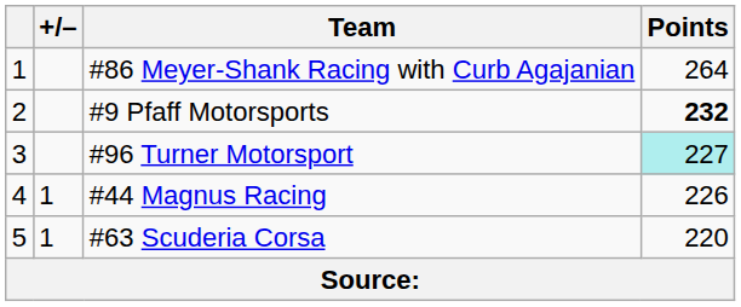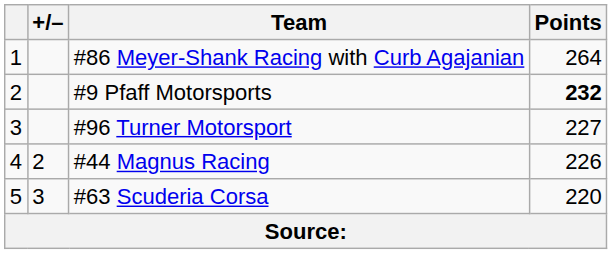#96 Turner Motorsport | Points: paleturquoise background -> no background
#44 Magnus Racing | +/–: 1 -> 2
#63 Scuderia Corsa | +/–: 1 -> 3
